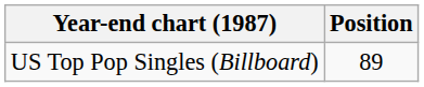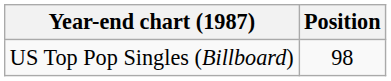US Top Pop Singles (Billboard) | Position: 89 -> 98
